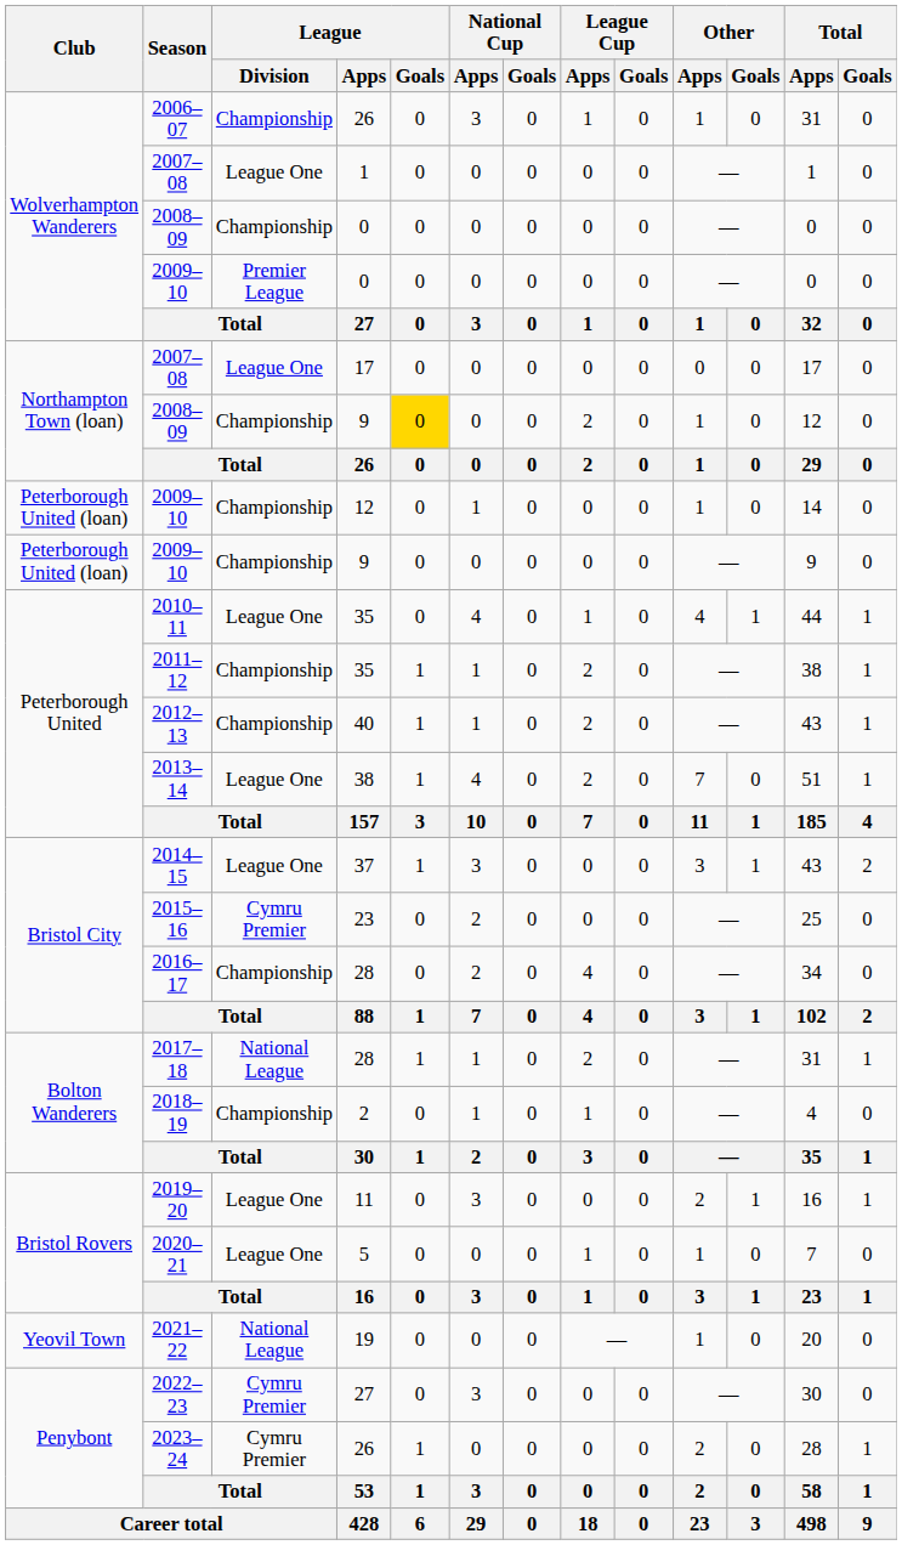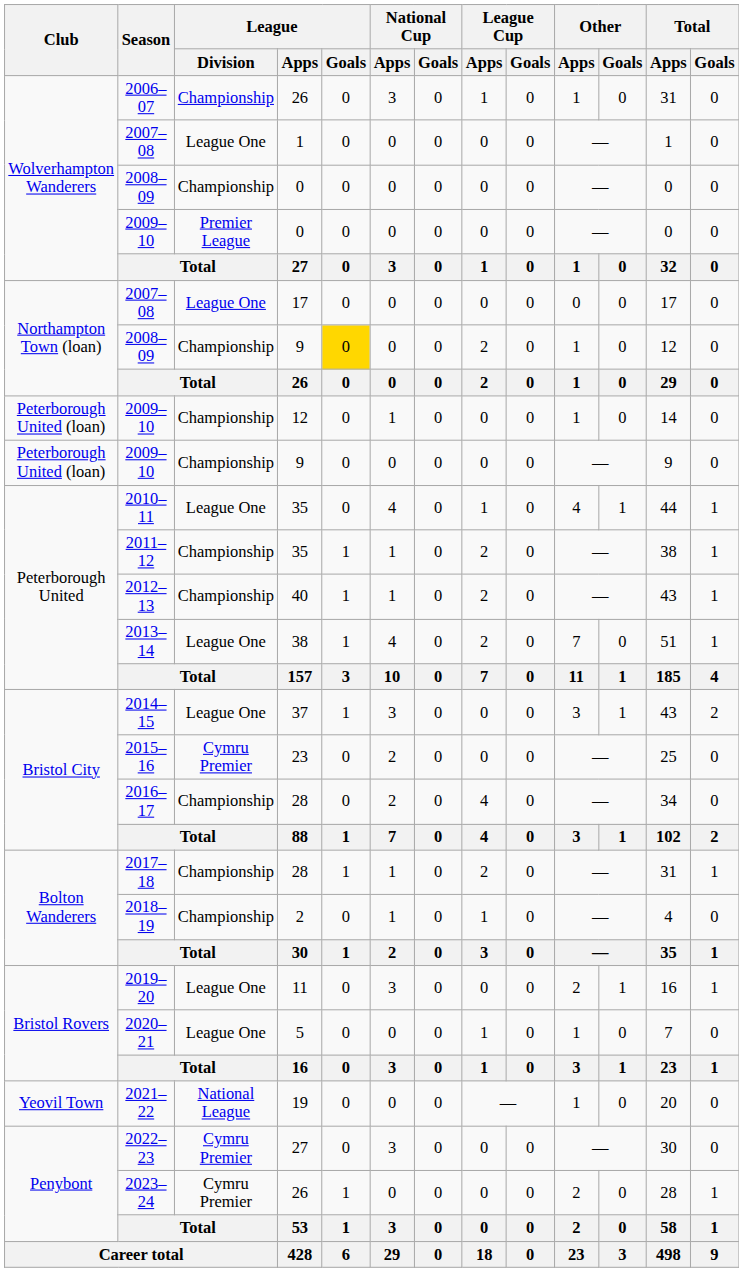2017–18 | League / Division: National League -> Championship
